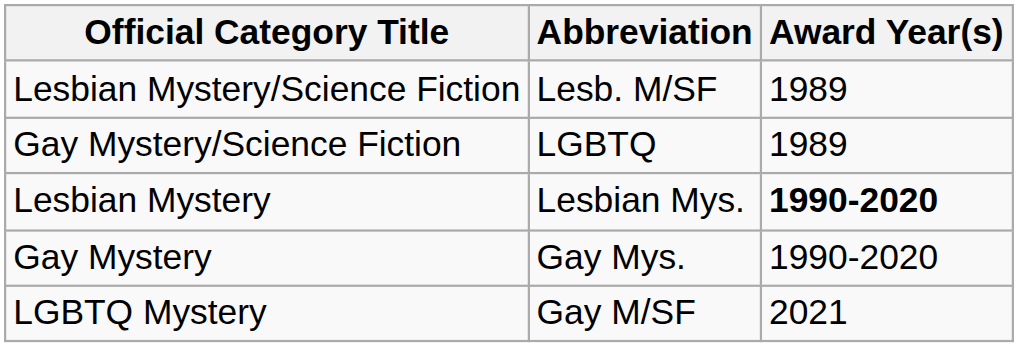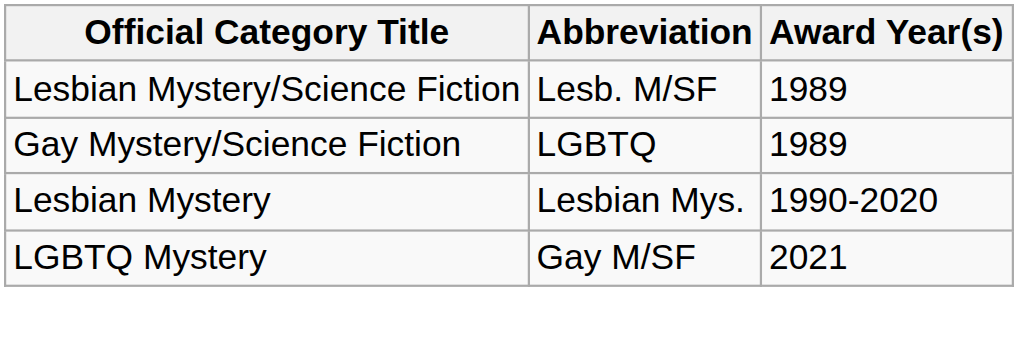Lesbian Mystery | Award Year(s): bold -> normal
- row: Gay Mystery | Gay Mys. | 1990-2020
